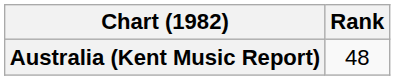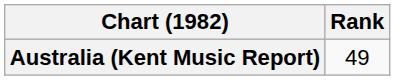Australia (Kent Music Report) | Rank: 48 -> 49
